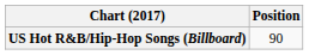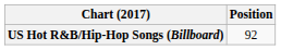US Hot R&B/Hip-Hop Songs (Billboard) | Position: 90 -> 92
